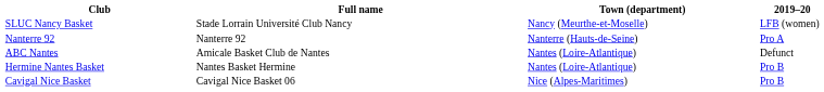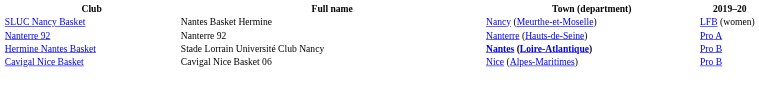SLUC Nancy Basket | Full name: Stade Lorrain Université Club Nancy -> Nantes Basket Hermine
- row: ABC Nantes | Amicale Basket Club de Nantes | Nantes (Loire-Atlantique) | Defunct
Hermine Nantes Basket | Full name: Nantes Basket Hermine -> Stade Lorrain Université Club Nancy
Hermine Nantes Basket | Town (department): normal -> bold
